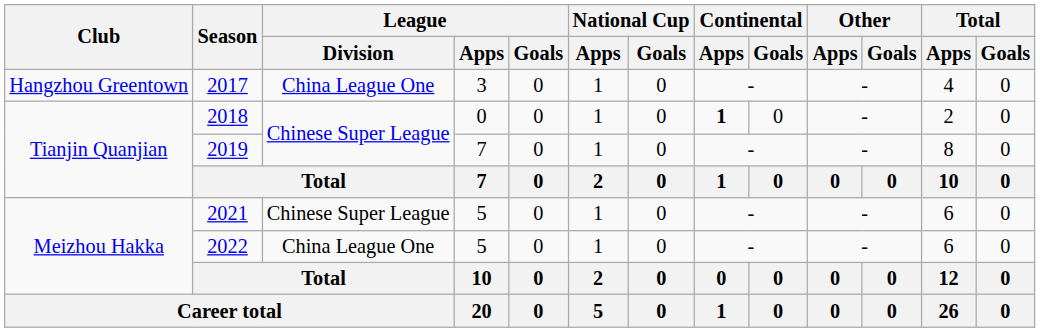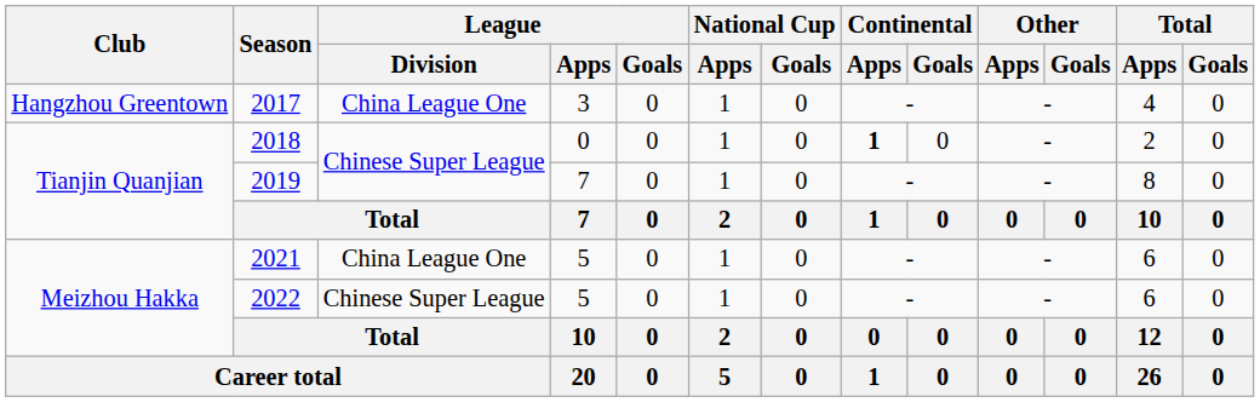2021 | League / Division: Chinese Super League -> China League One
2022 | League / Division: China League One -> Chinese Super League
